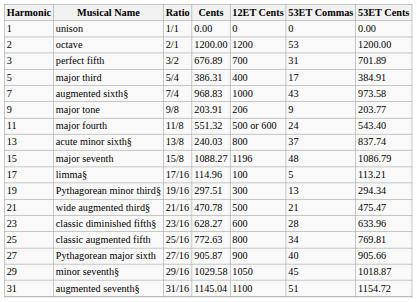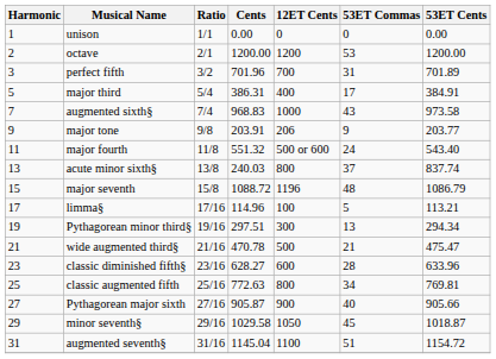perfect fifth | Cents: 676.89 -> 701.96
major seventh | Cents: 1088.27 -> 1088.72
